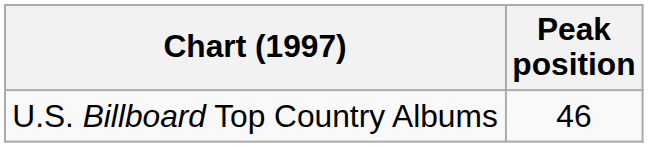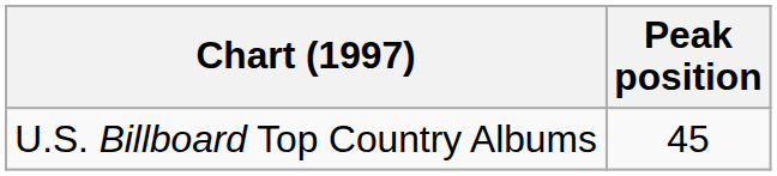U.S. Billboard Top Country Albums | Peak position: 46 -> 45
